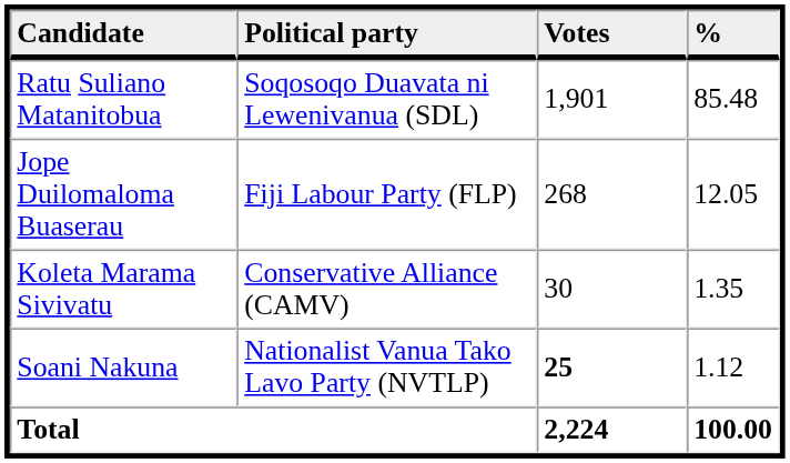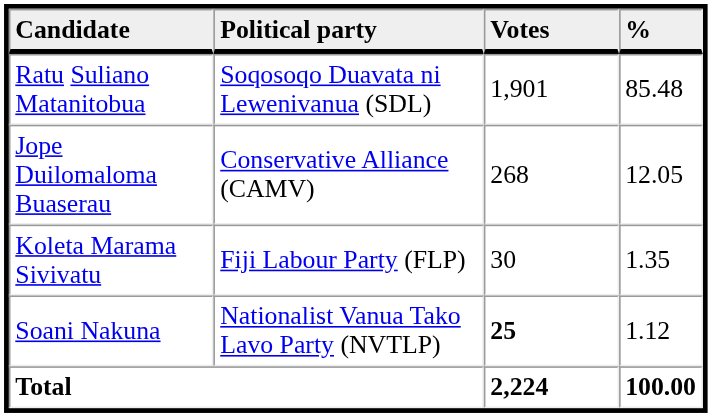Jope Duilomaloma Buaserau | Political party: Fiji Labour Party (FLP) -> Conservative Alliance (CAMV)
Koleta Marama Sivivatu | Political party: Conservative Alliance (CAMV) -> Fiji Labour Party (FLP)
